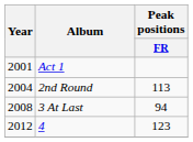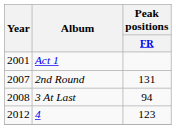2nd Round | Year: 2004 -> 2007
2nd Round | Peak positions / FR: 113 -> 131
